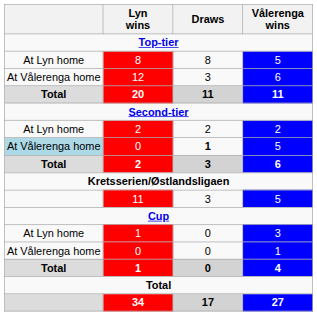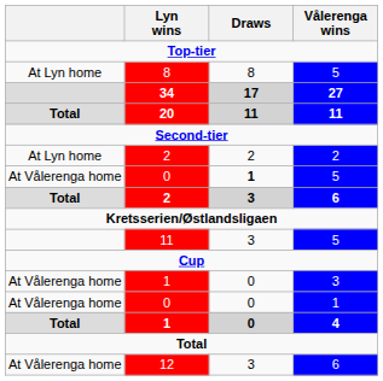rows swapped: 12 <-> 34
0 / 5 | column 1: lightblue background -> no background
1 / 3 | column 1: At Lyn home -> At Vålerenga home
